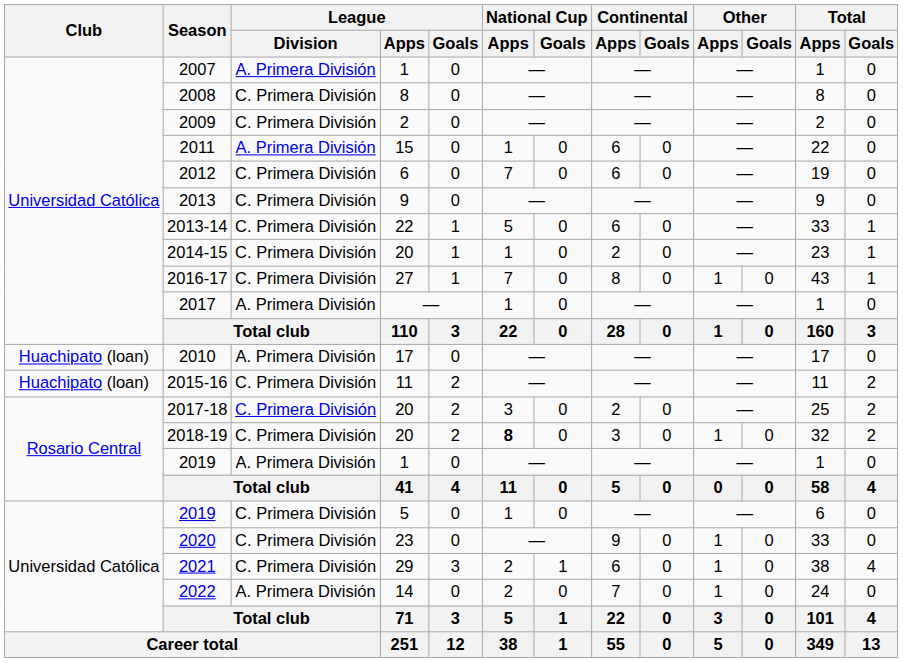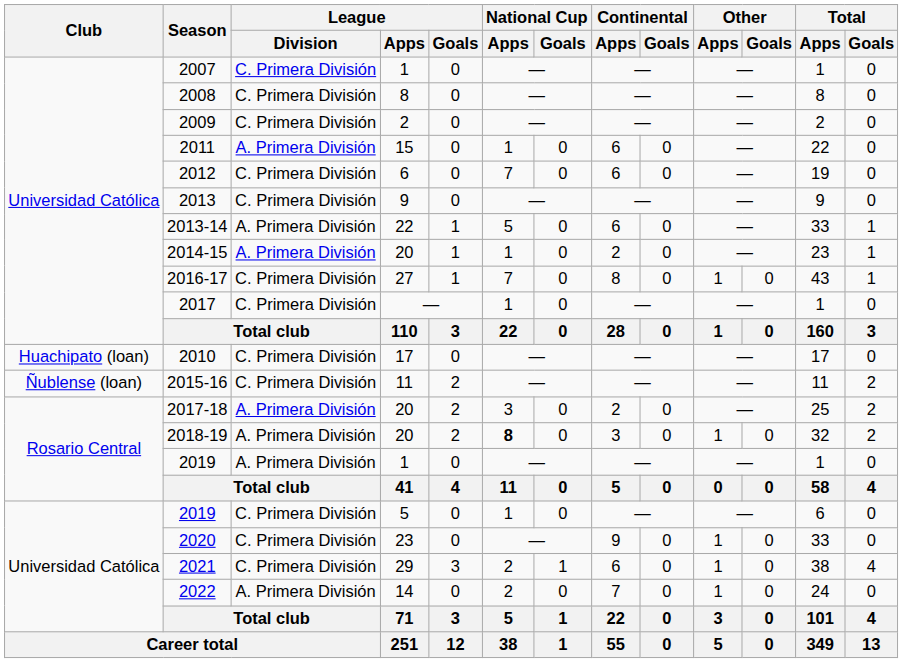2007 | League / Division: A. Primera División -> C. Primera División
2013-14 | League / Division: C. Primera División -> A. Primera División
2014-15 | League / Division: C. Primera División -> A. Primera División
2017 | League / Division: A. Primera División -> C. Primera División
2010 | League / Division: A. Primera División -> C. Primera División
2015-16 | Club: Huachipato (loan) -> Ñublense (loan)
2017-18 | League / Division: C. Primera División -> A. Primera División
2018-19 | League / Division: C. Primera División -> A. Primera División
